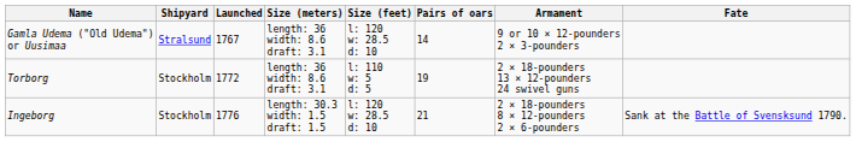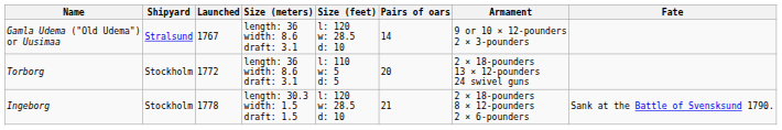Torborg | Pairs of oars: 19 -> 20
Ingeborg | Launched: 1776 -> 1778
